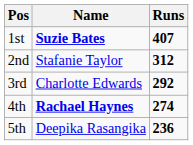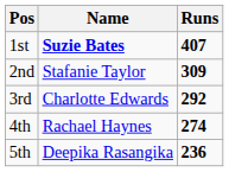2nd | Runs: 312 -> 309
4th | Name: bold -> normal
